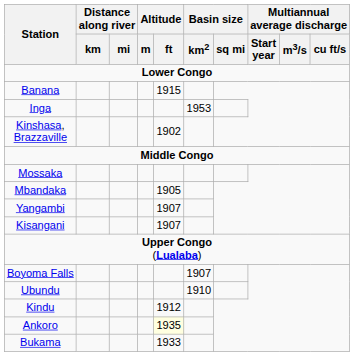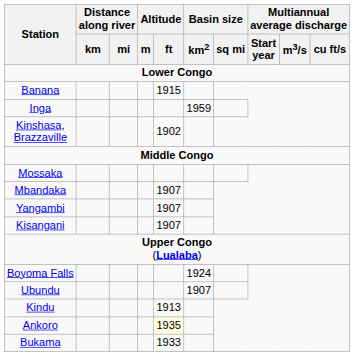Inga | Basin size / km2: 1953 -> 1959
Mbandaka | Altitude / ft: 1905 -> 1907
Boyoma Falls | Basin size / km2: 1907 -> 1924
Ubundu | Basin size / km2: 1910 -> 1907
Kindu | Altitude / ft: 1912 -> 1913
